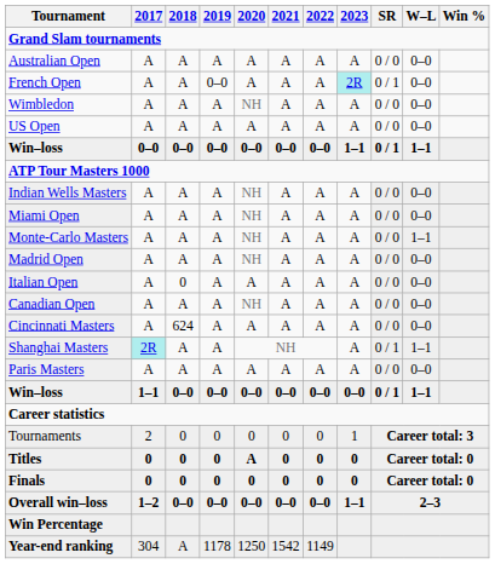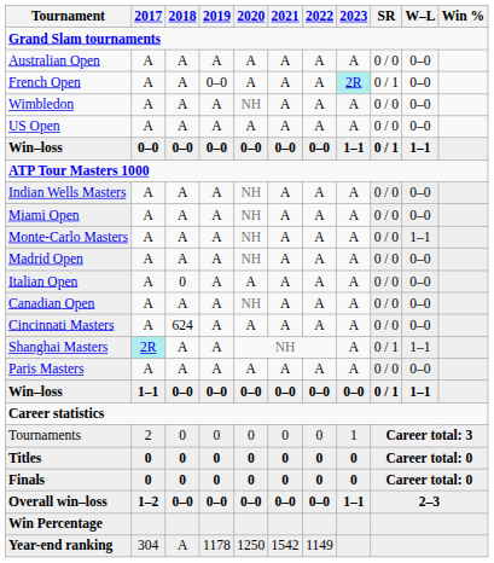Titles | 2020: A -> 0
